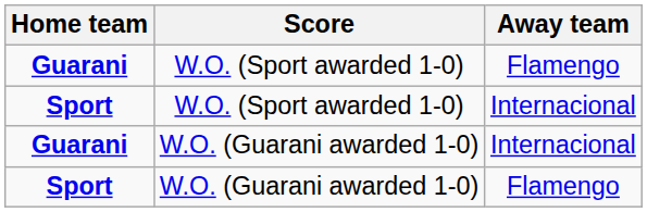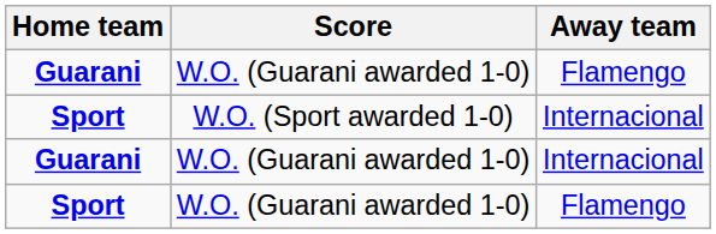Guarani / Flamengo | Score: W.O. (Sport awarded 1-0) -> W.O. (Guarani awarded 1-0)
